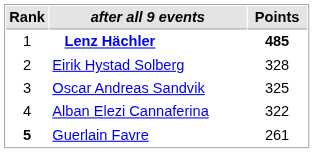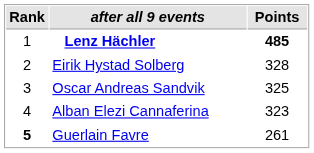Alban Elezi Cannaferina | Points: 322 -> 323
